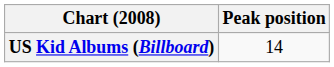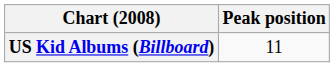US Kid Albums (Billboard) | Peak position: 14 -> 11
